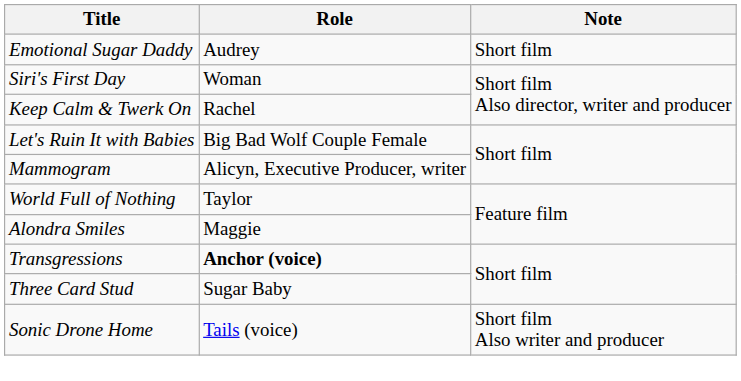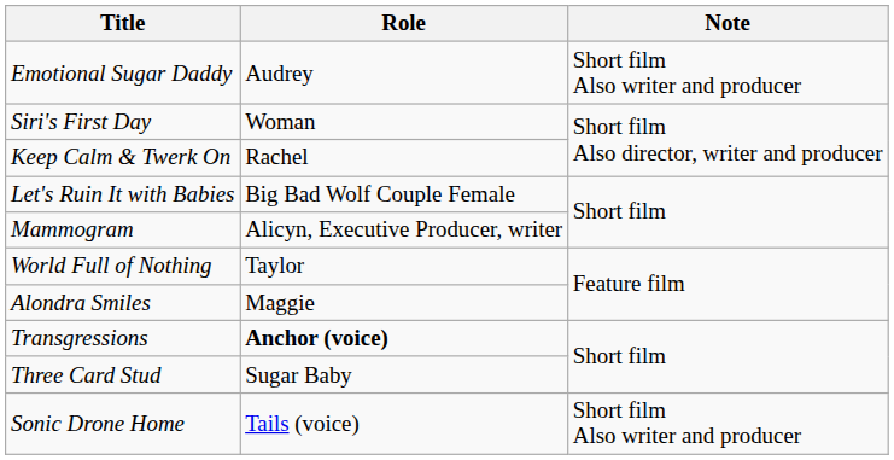Emotional Sugar Daddy | Note: Short film -> Short film Also writer and producer
